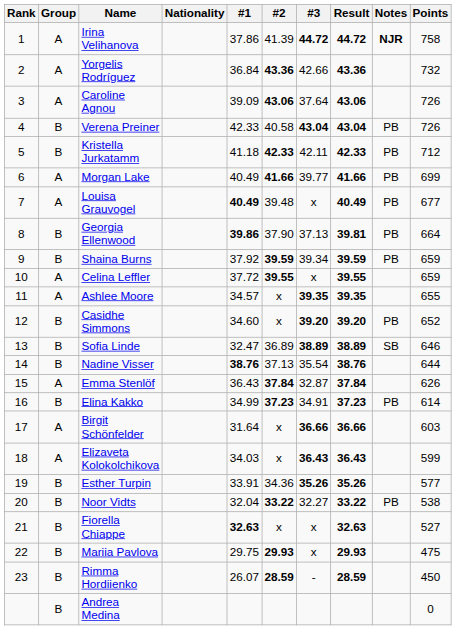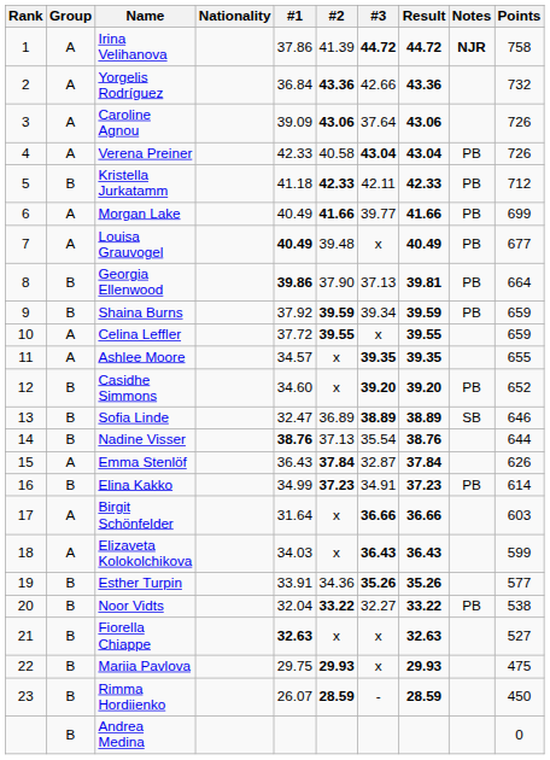Verena Preiner | Group: B -> A
